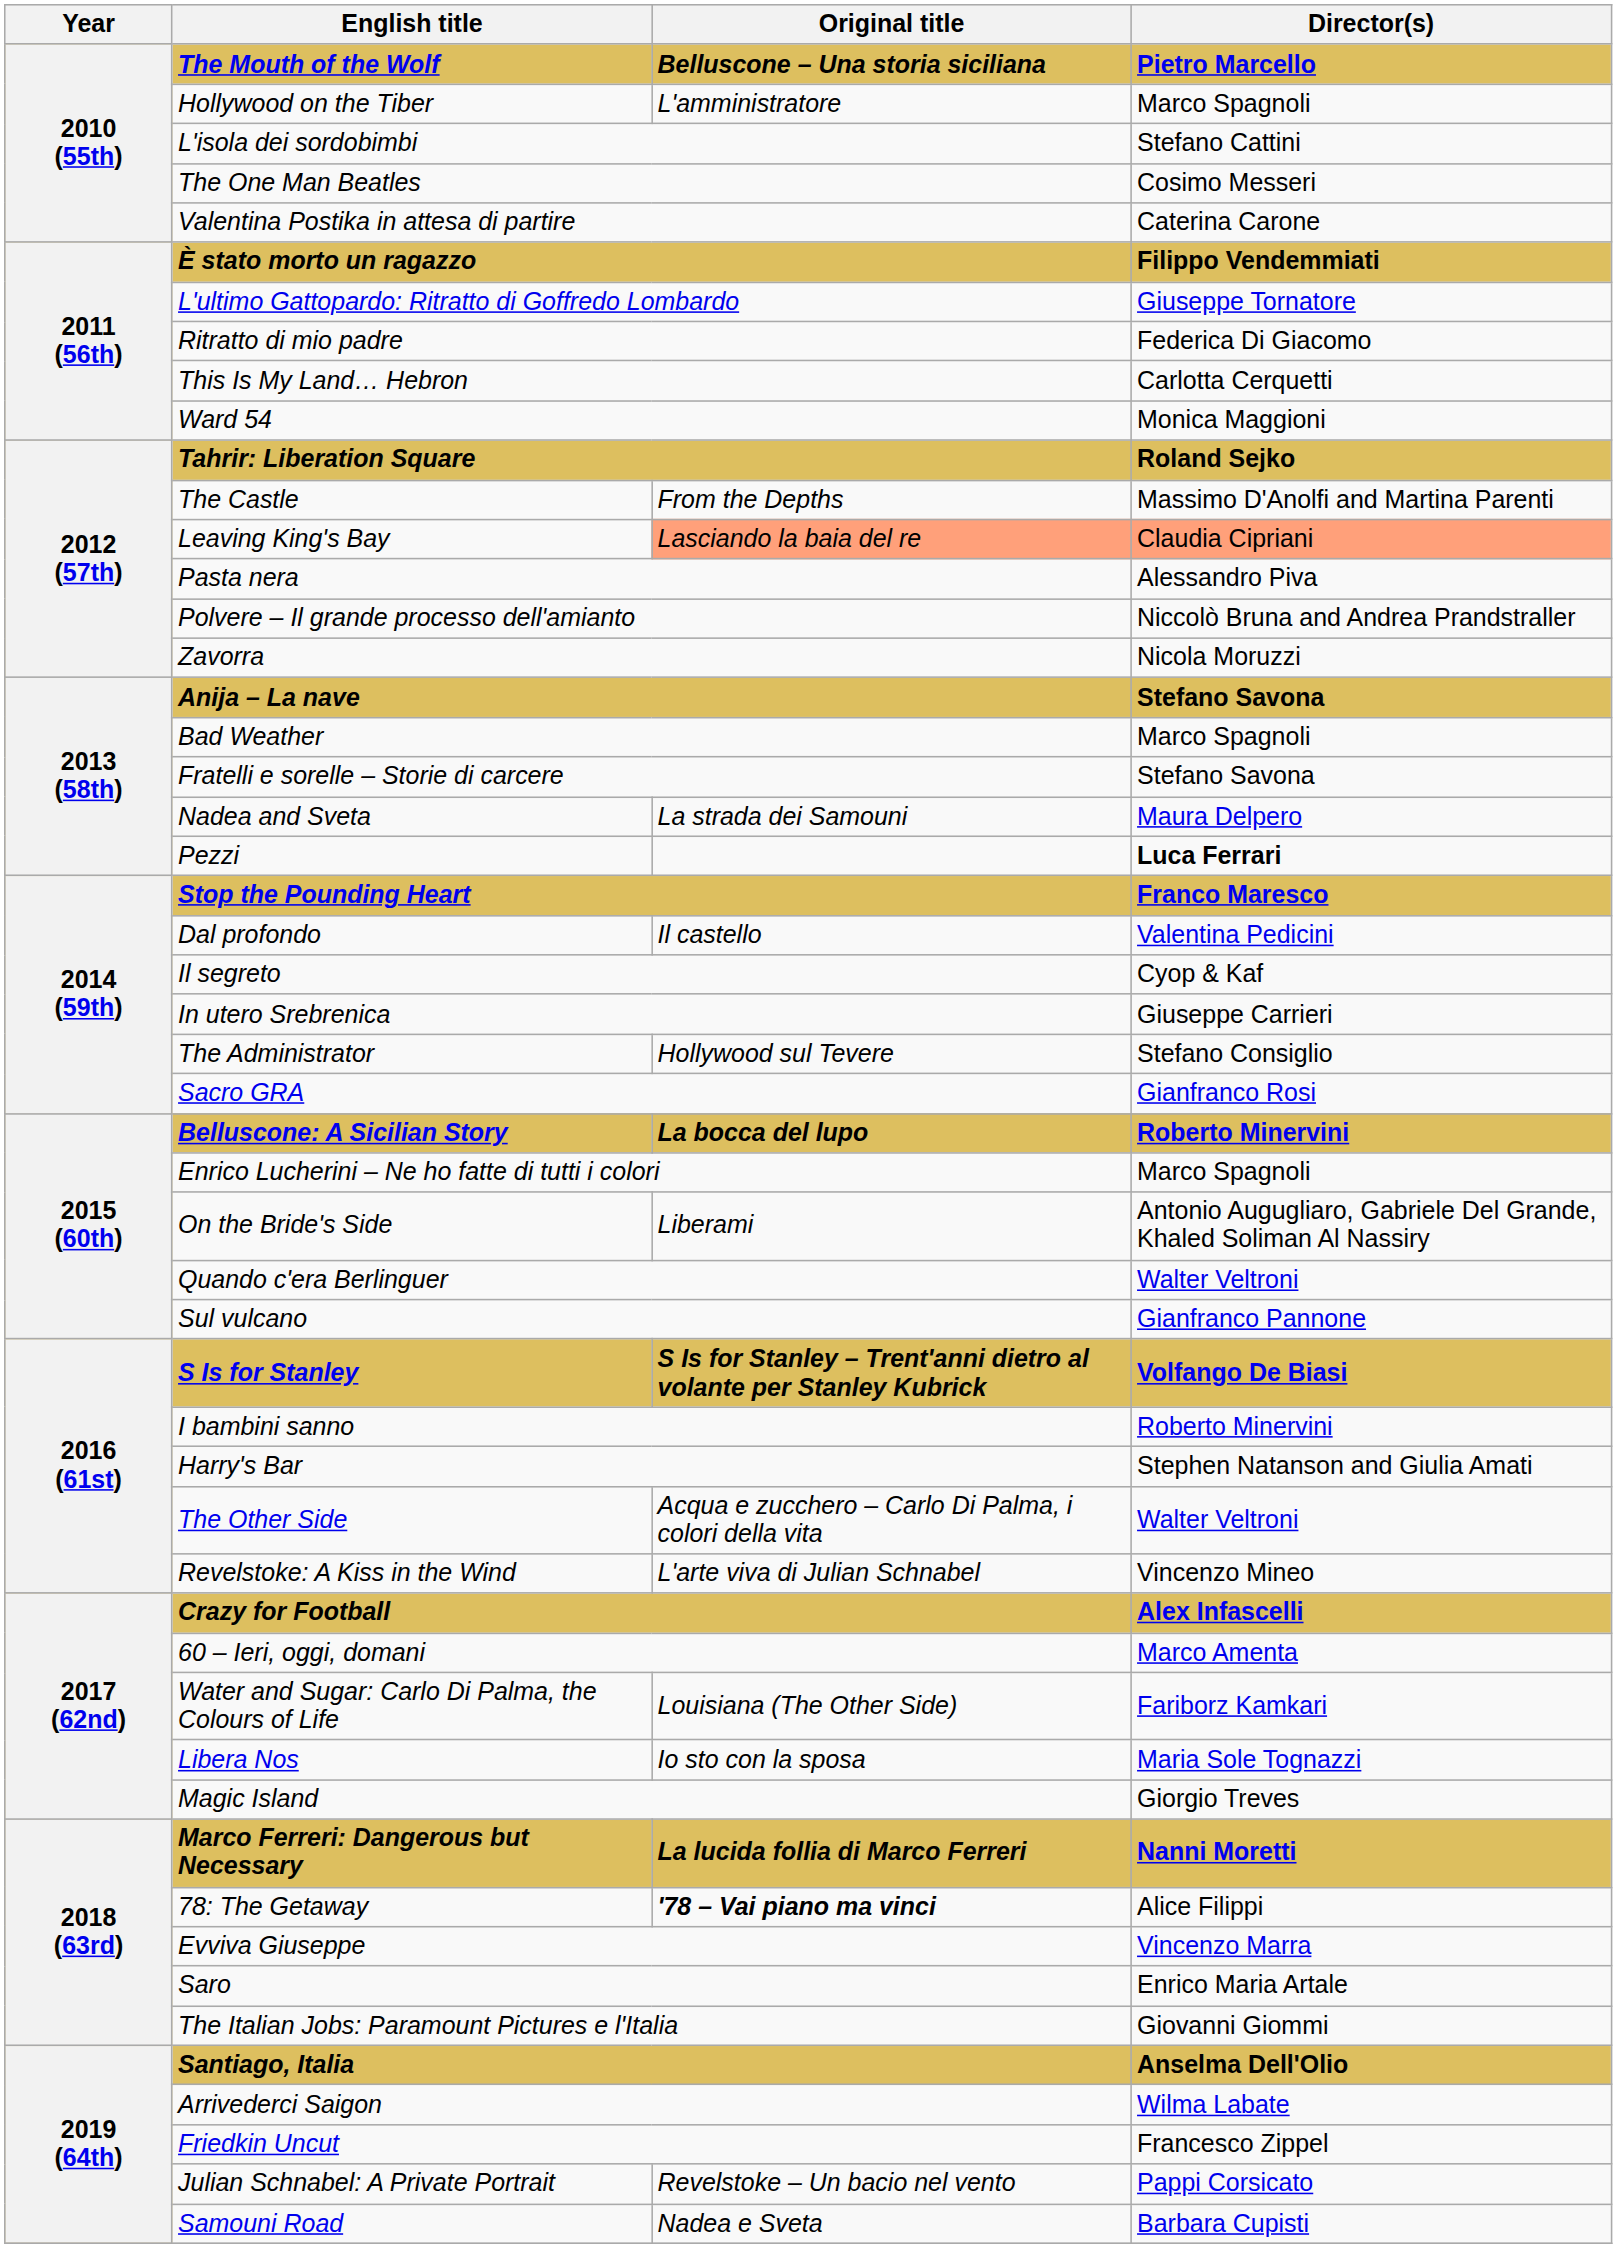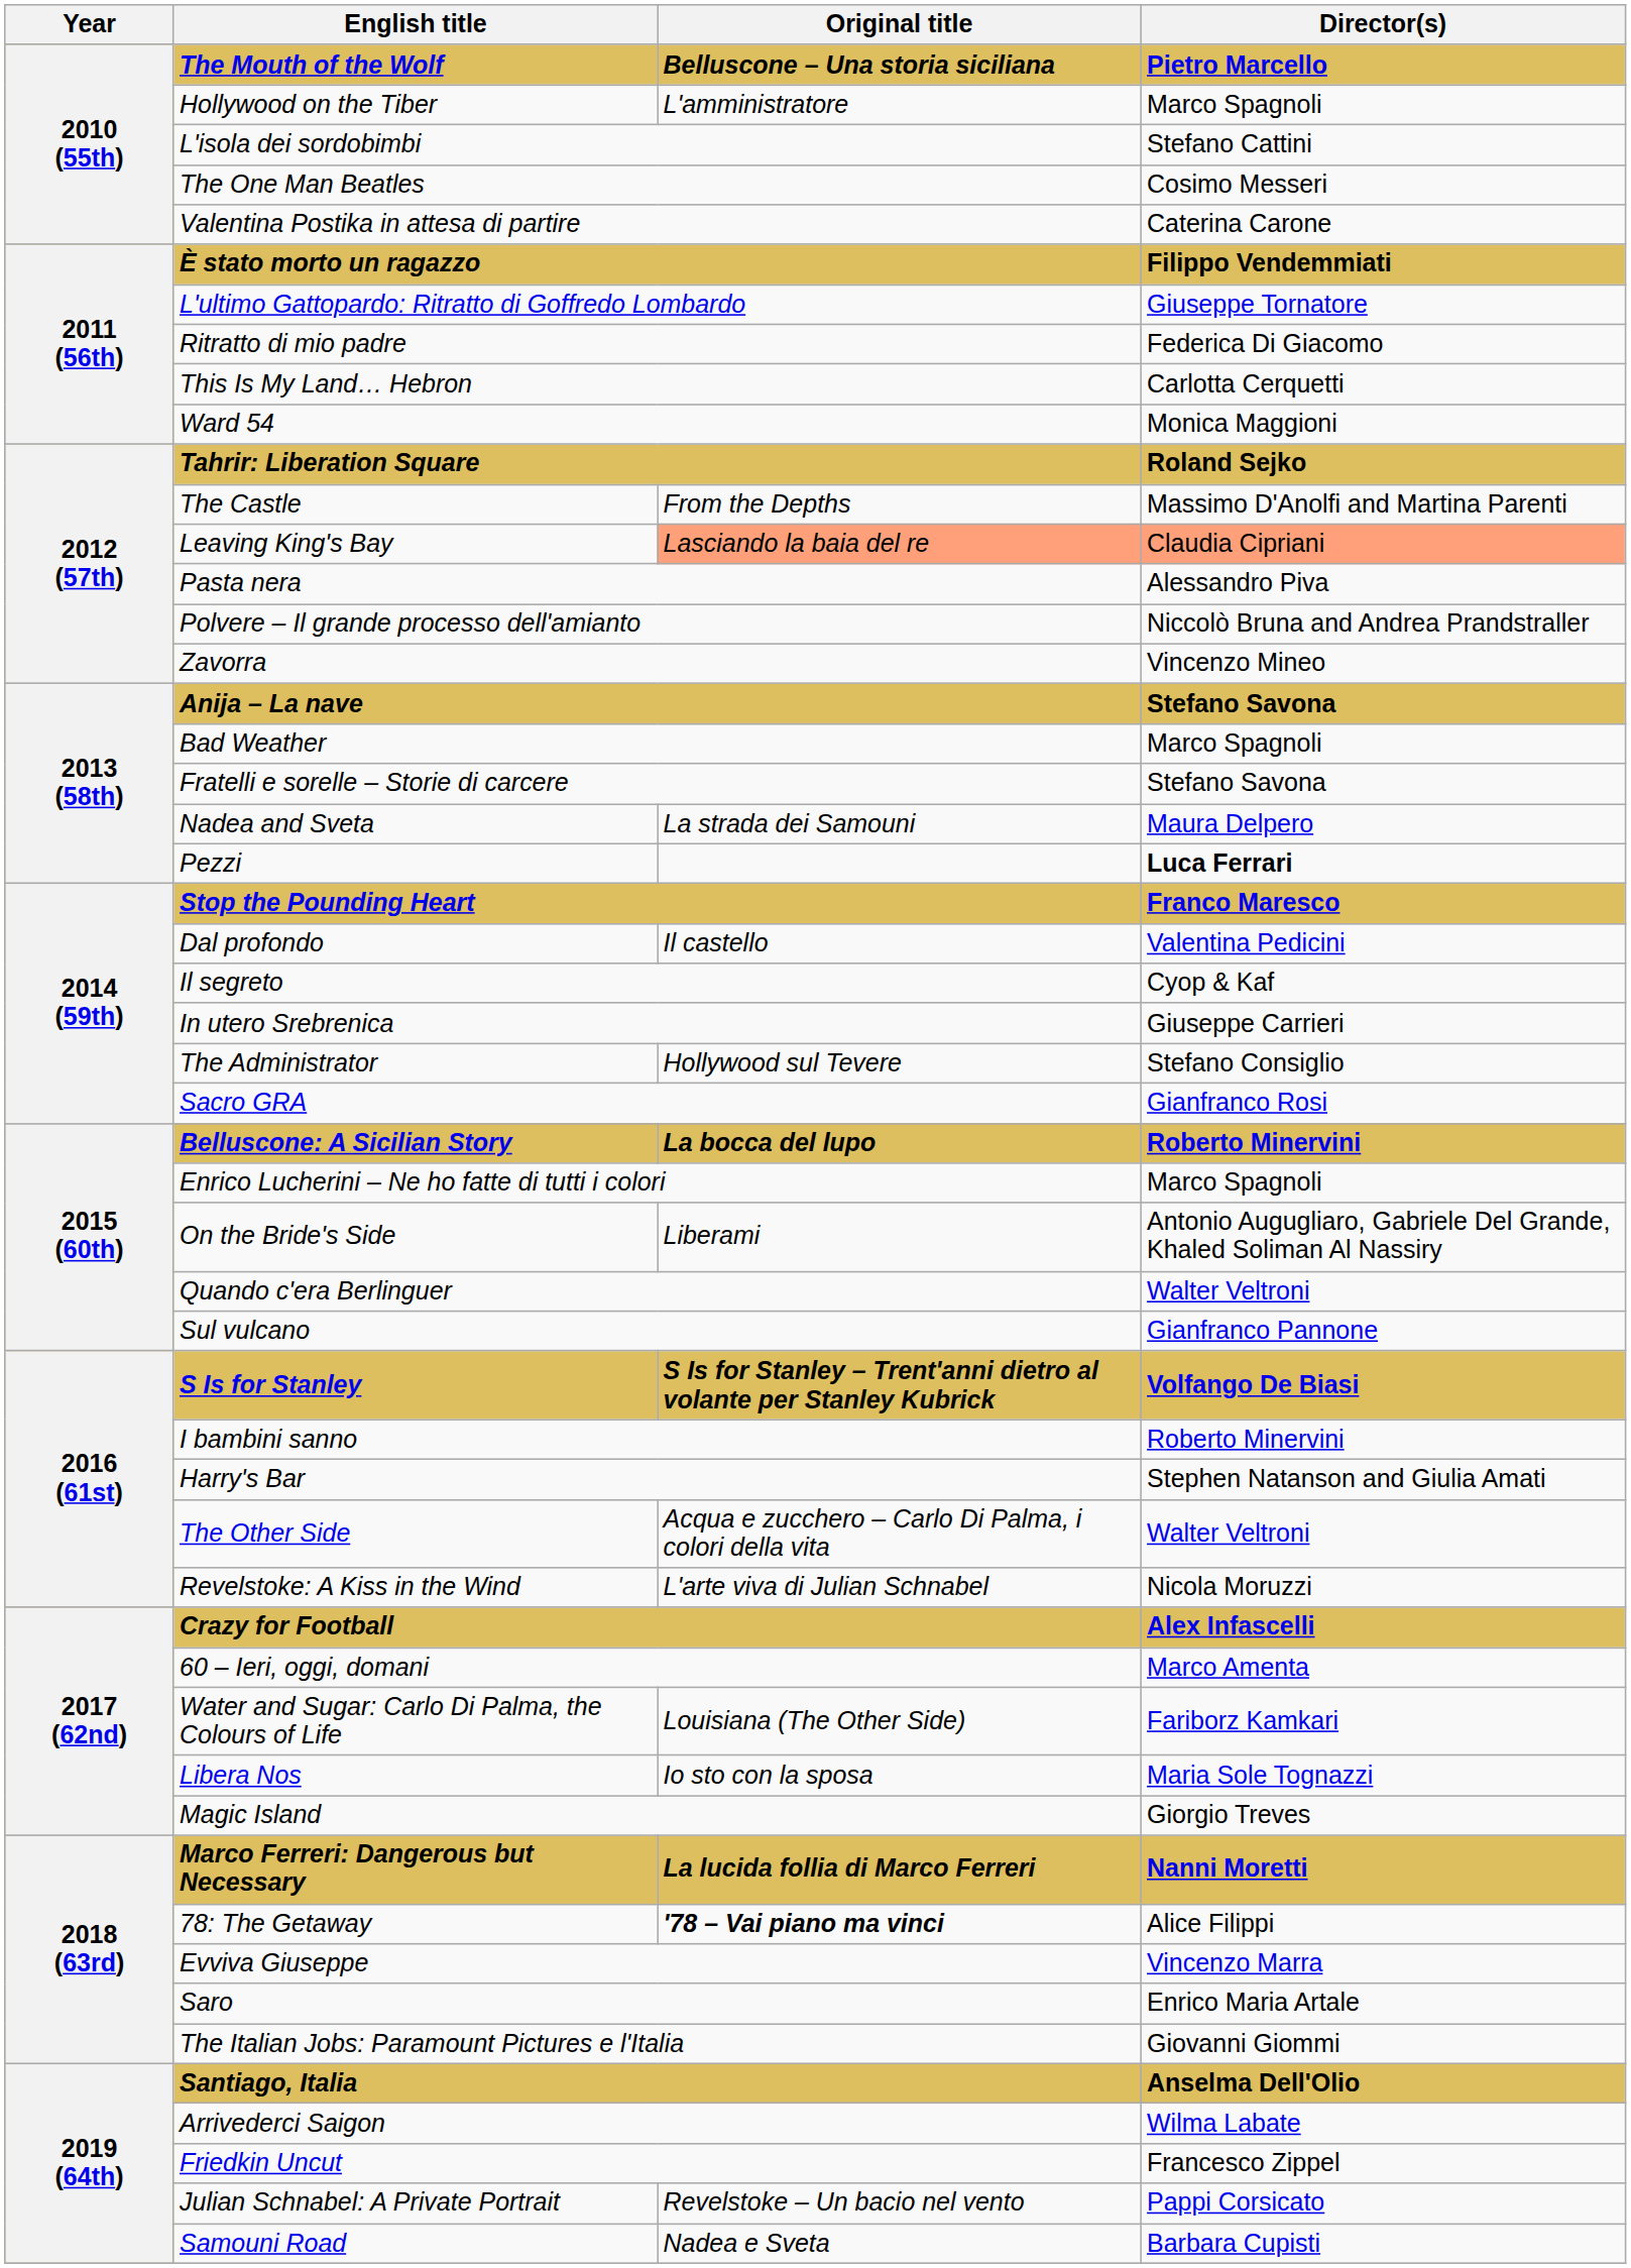Zavorra | Director(s): Nicola Moruzzi -> Vincenzo Mineo
Revelstoke: A Kiss in the Wind | Director(s): Vincenzo Mineo -> Nicola Moruzzi
